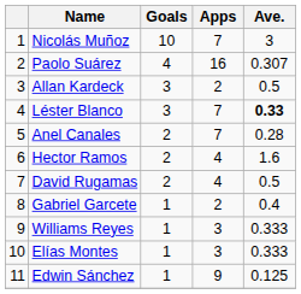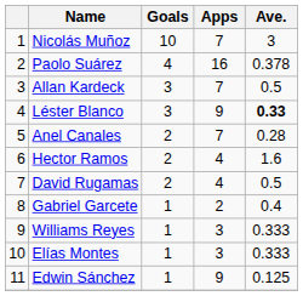Paolo Suárez | Ave.: 0.307 -> 0.378
Allan Kardeck | Apps: 2 -> 7
Léster Blanco | Apps: 7 -> 9
